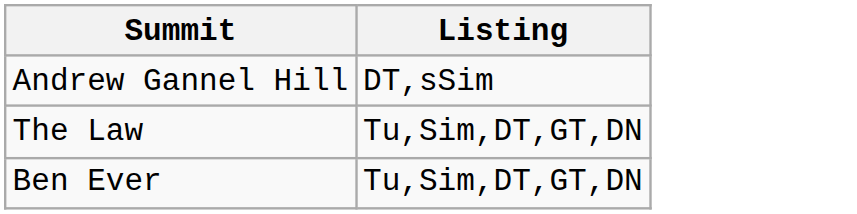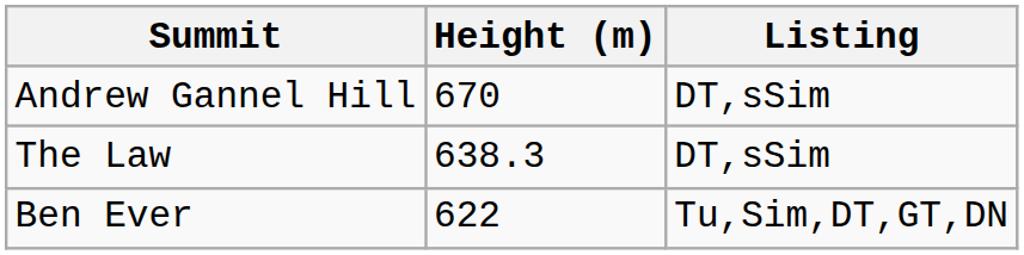+ column: Height (m) | 670 | 638.3 | 622
The Law | Listing: Tu,Sim,DT,GT,DN -> DT,sSim
